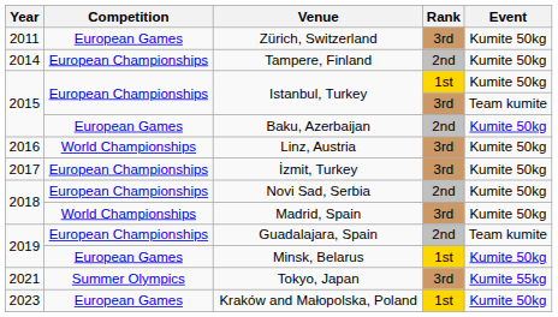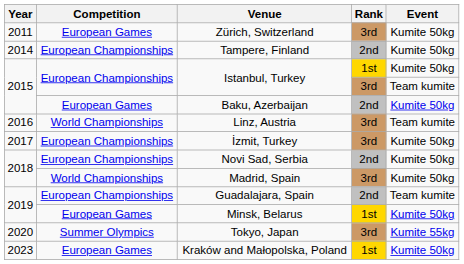Linz, Austria | Event: Kumite 50kg -> Team kumite
Tokyo, Japan | Year: 2021 -> 2020
